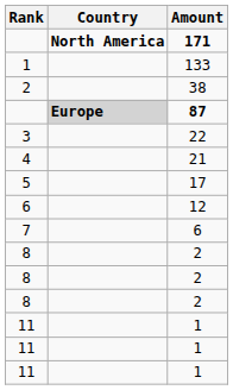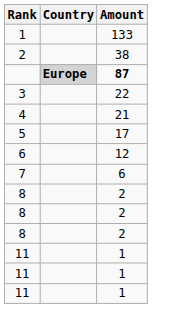- row: North America | 171
